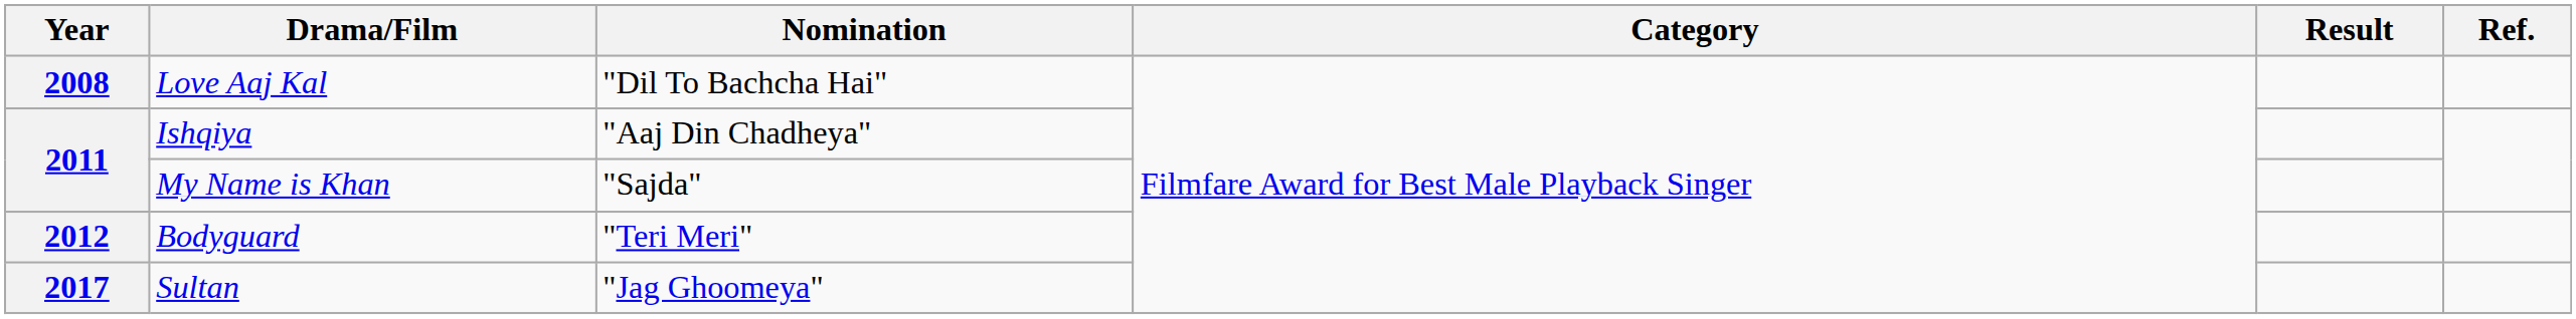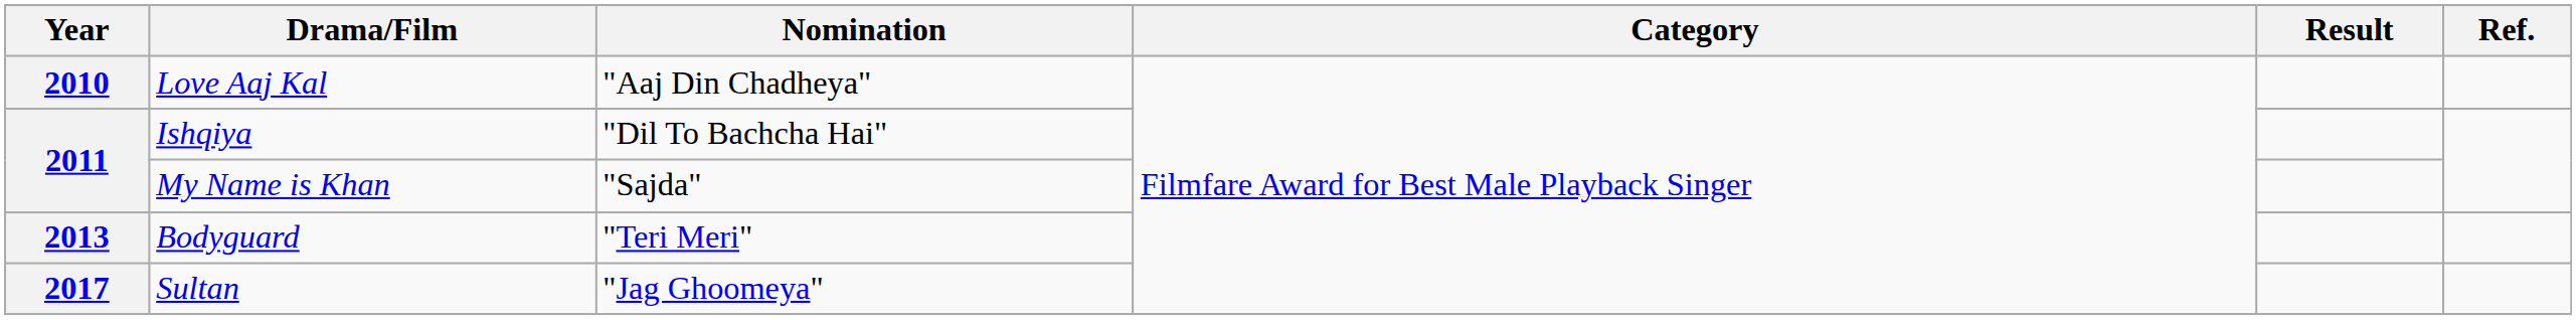Love Aaj Kal | Year: 2008 -> 2010
Love Aaj Kal | Nomination: "Dil To Bachcha Hai" -> "Aaj Din Chadheya"
Ishqiya | Nomination: "Aaj Din Chadheya" -> "Dil To Bachcha Hai"
Bodyguard | Year: 2012 -> 2013
